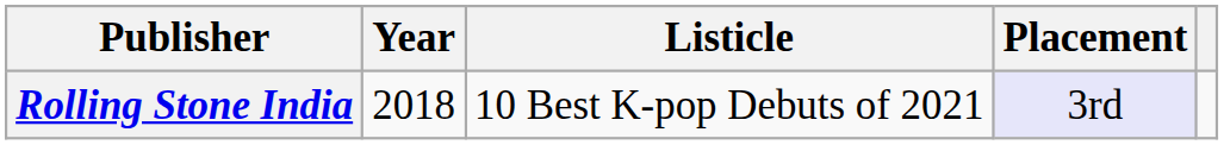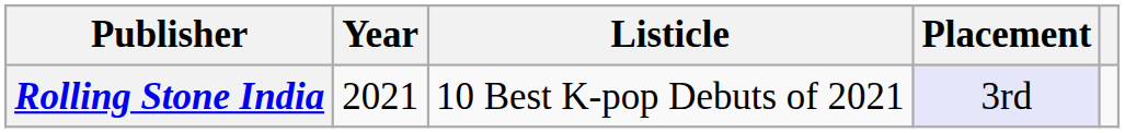Rolling Stone India | Year: 2018 -> 2021
